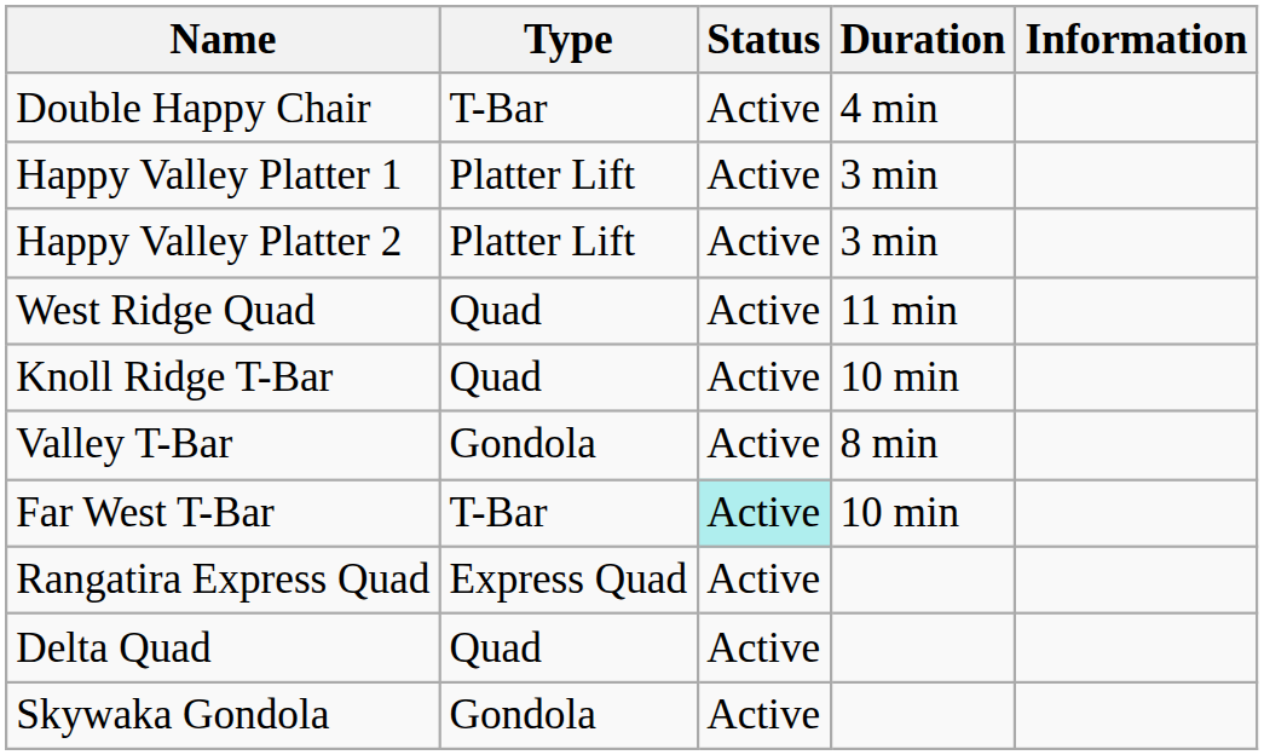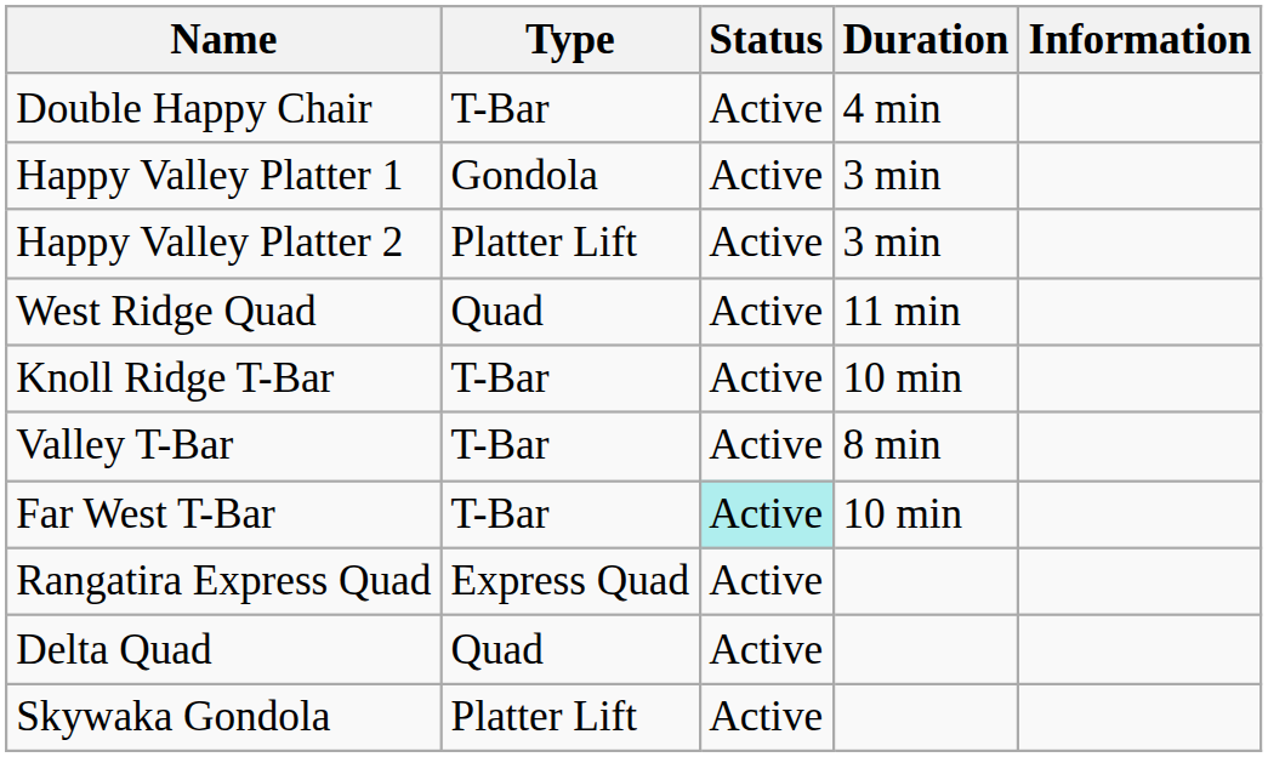Happy Valley Platter 1 | Type: Platter Lift -> Gondola
Knoll Ridge T-Bar | Type: Quad -> T-Bar
Valley T-Bar | Type: Gondola -> T-Bar
Skywaka Gondola | Type: Gondola -> Platter Lift
